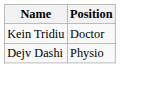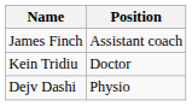+ row: James Finch | Assistant coach
